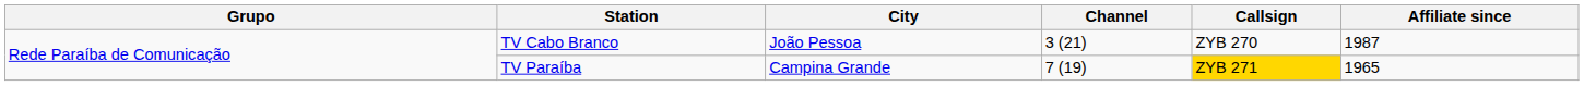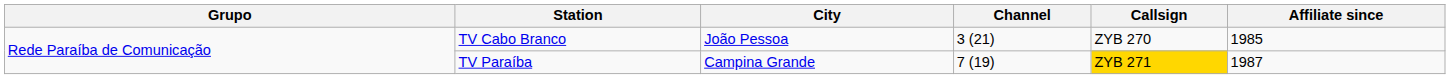TV Cabo Branco | Affiliate since: 1987 -> 1985
TV Paraíba | Affiliate since: 1965 -> 1987
